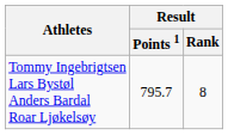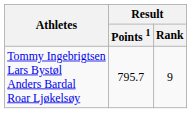Tommy Ingebrigtsen Lars Bystøl Anders Bardal Roar Ljøkelsøy | Result / Rank: 8 -> 9
